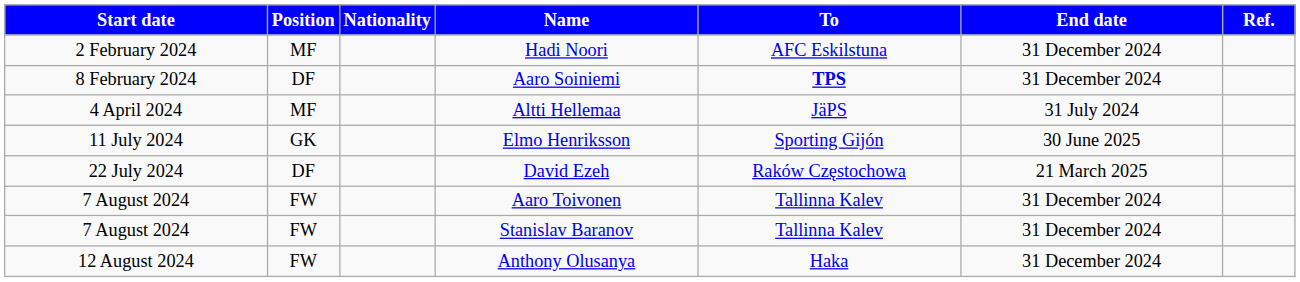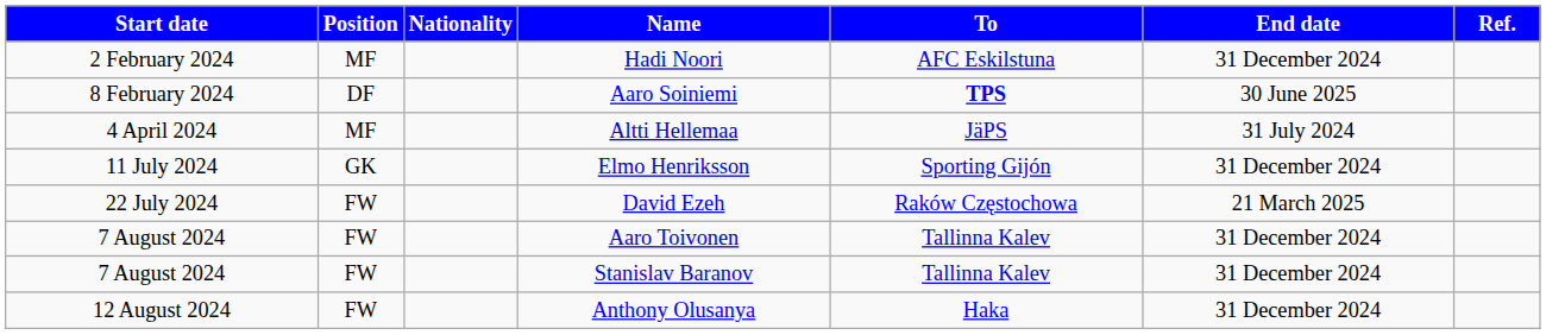Aaro Soiniemi | End date: 31 December 2024 -> 30 June 2025
Elmo Henriksson | End date: 30 June 2025 -> 31 December 2024
David Ezeh | Position: DF -> FW
